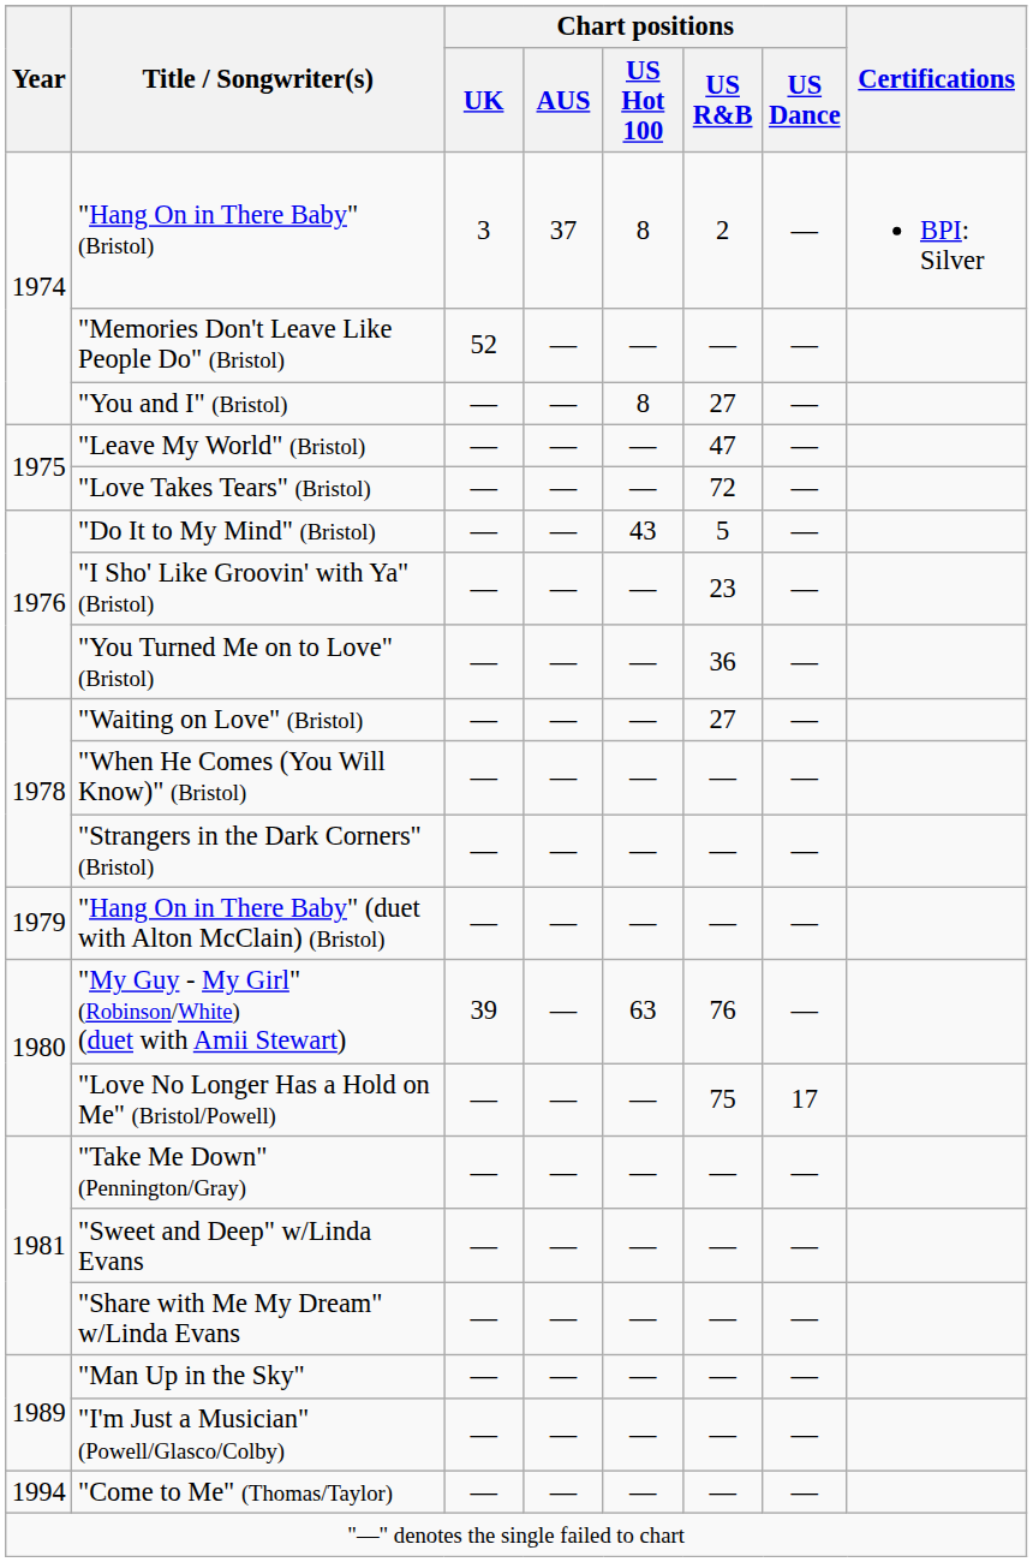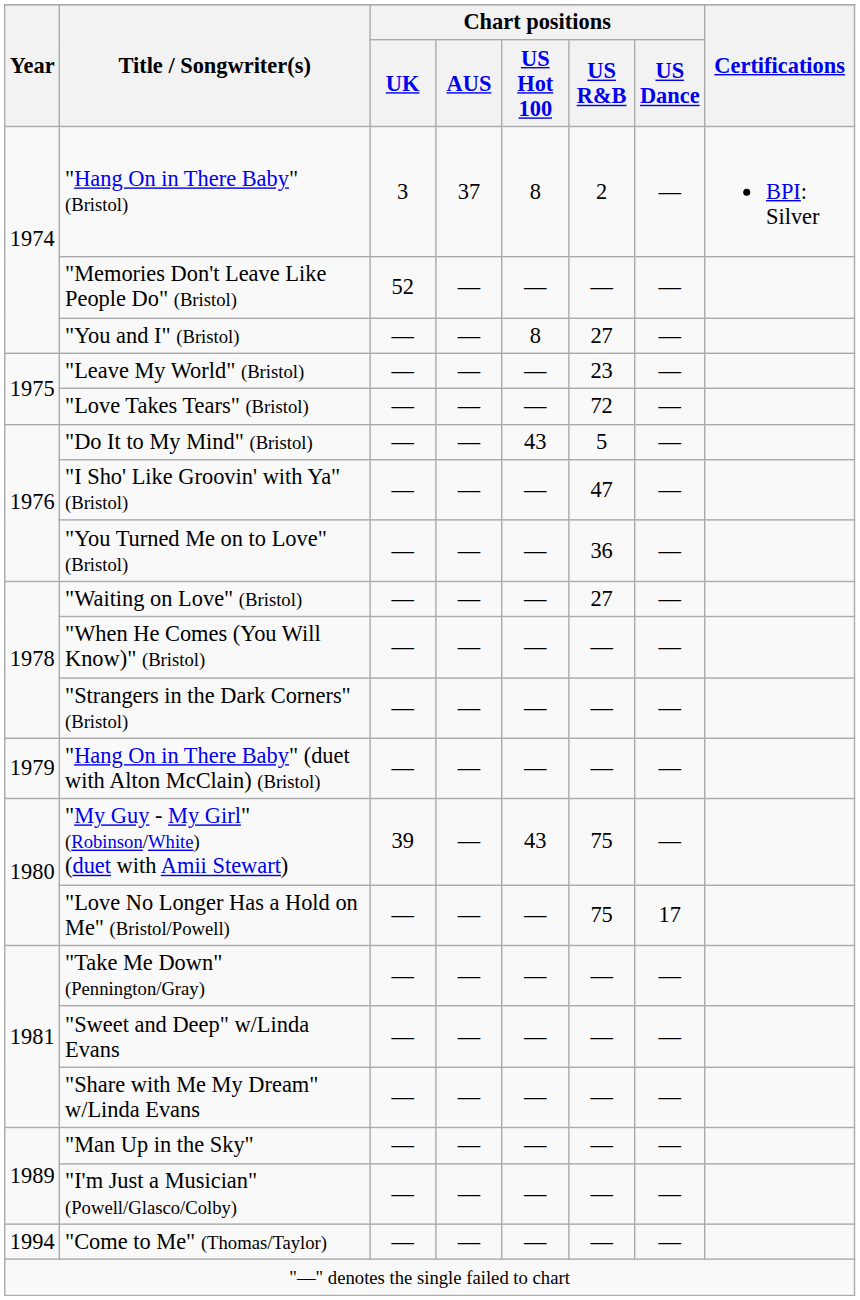"Leave My World" (Bristol) | Chart positions / US R&B: 47 -> 23
"I Sho' Like Groovin' with Ya" (Bristol) | Chart positions / US R&B: 23 -> 47
"My Guy - My Girl" (Robinson/White) (duet with Amii Stewart) | Chart positions / US Hot 100: 63 -> 43
"My Guy - My Girl" (Robinson/White) (duet with Amii Stewart) | Chart positions / US R&B: 76 -> 75
